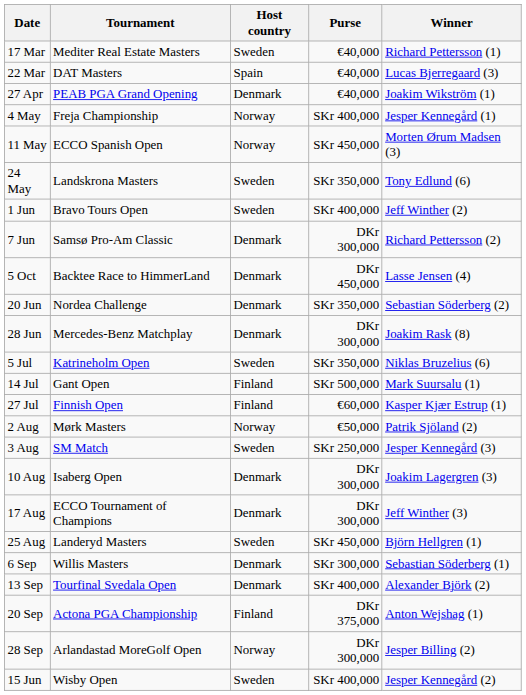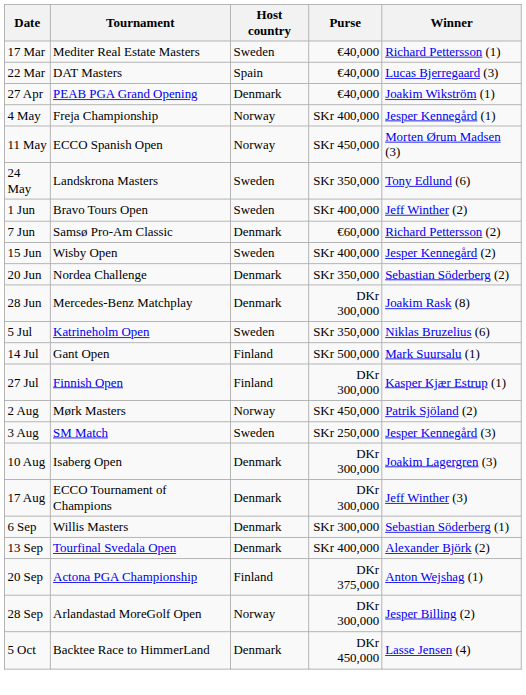7 Jun | Purse: DKr 300,000 -> €60,000
rows swapped: 15 Jun <-> 5 Oct
27 Jul | Purse: €60,000 -> DKr 300,000
2 Aug | Purse: €50,000 -> SKr 450,000
- row: 25 Aug | Landeryd Masters | Sweden | SKr 450,000 | Björn Hellgren (1)
